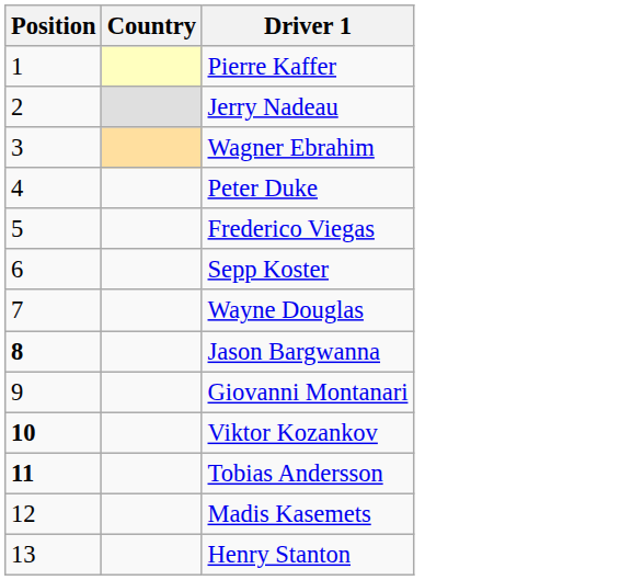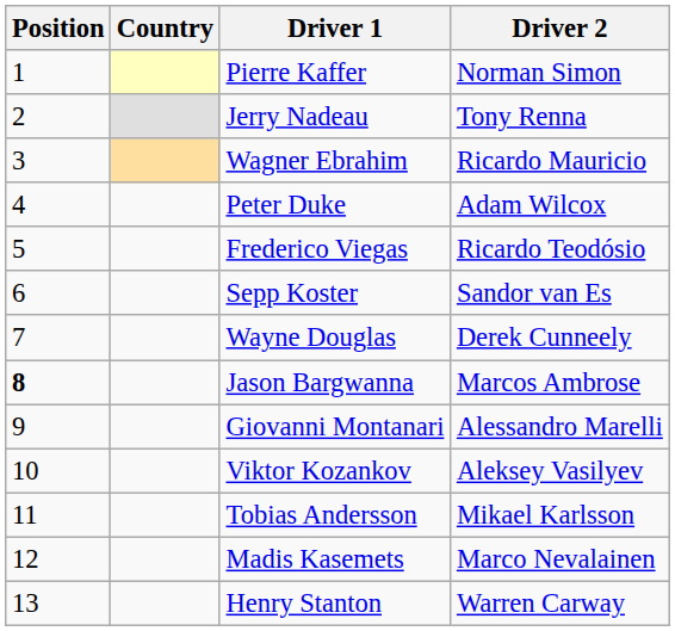+ column: Driver 2 | Norman Simon | Tony Renna | Ricardo Mauricio | Adam Wilcox | Ricardo Teodósio | Sandor van Es | Derek Cunneely | Marcos Ambrose | Alessandro Marelli | Aleksey Vasilyev | Mikael Karlsson | Marco Nevalainen | Warren Carway
Viktor Kozankov | Position: bold -> normal
Tobias Andersson | Position: bold -> normal
